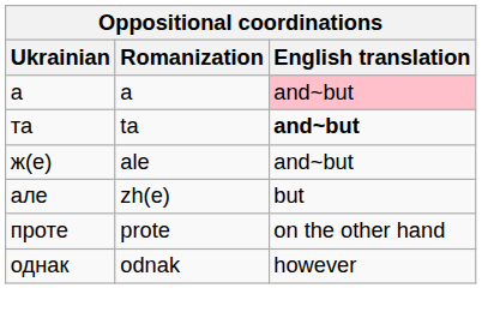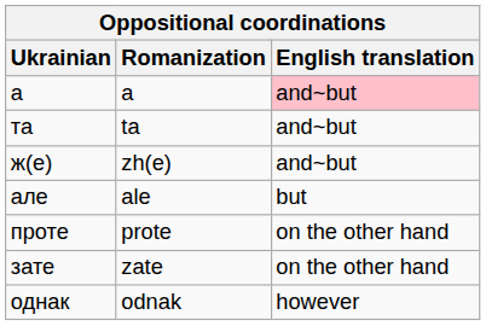та | English translation: bold -> normal
ж(е) | Romanization: ale -> zh(e)
але | Romanization: zh(e) -> ale
+ row: зате | zate | on the other hand
